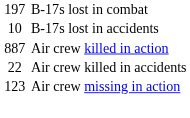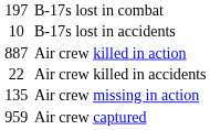Air crew missing in action | column 1: 123 -> 135
+ row: 959 | Air crew captured
